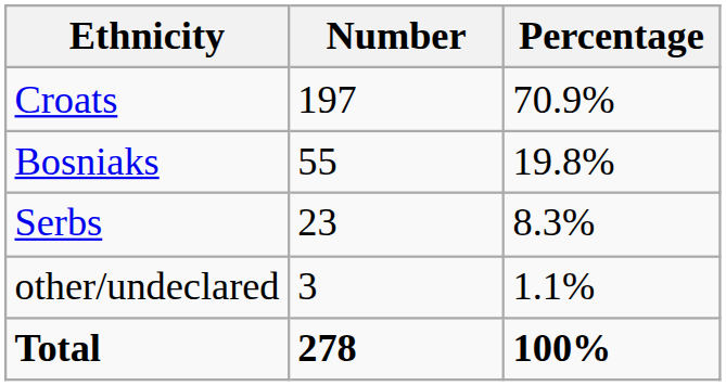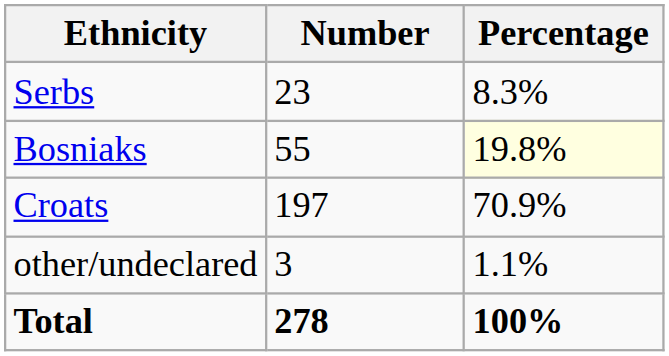rows swapped: Croats <-> Serbs
Bosniaks | Percentage: no background -> lightyellow background
